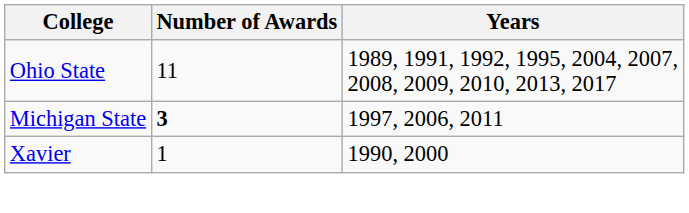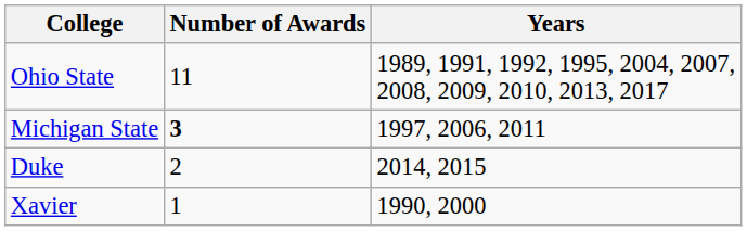+ row: Duke | 2 | 2014, 2015
